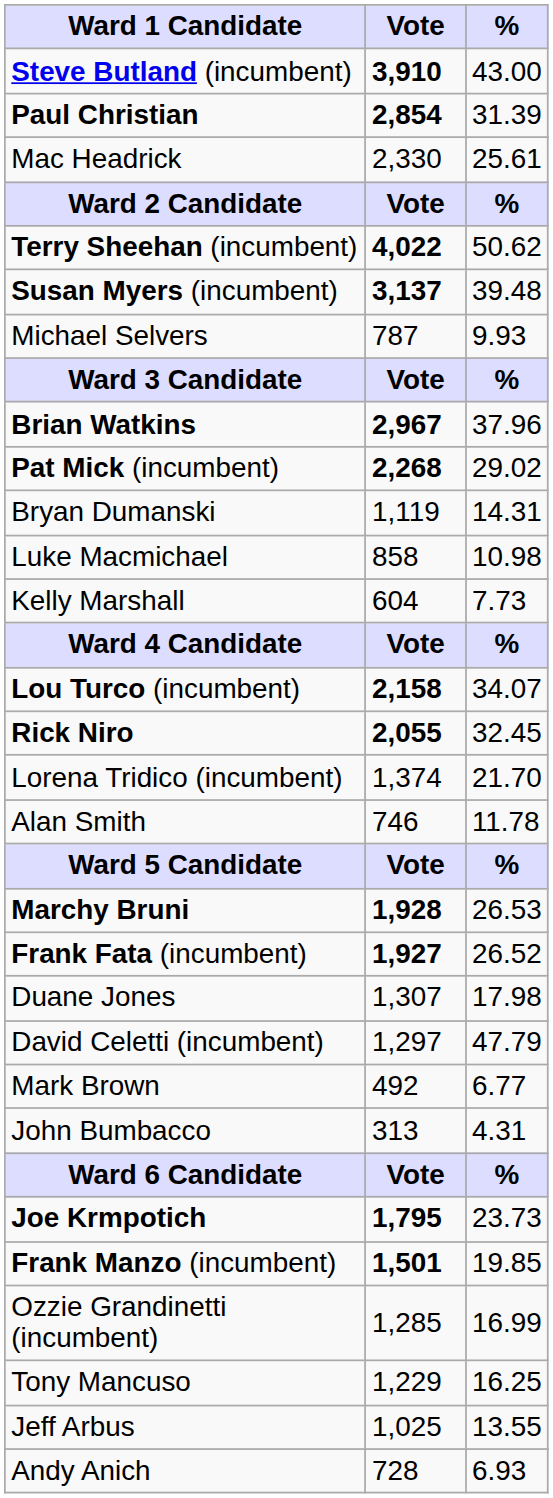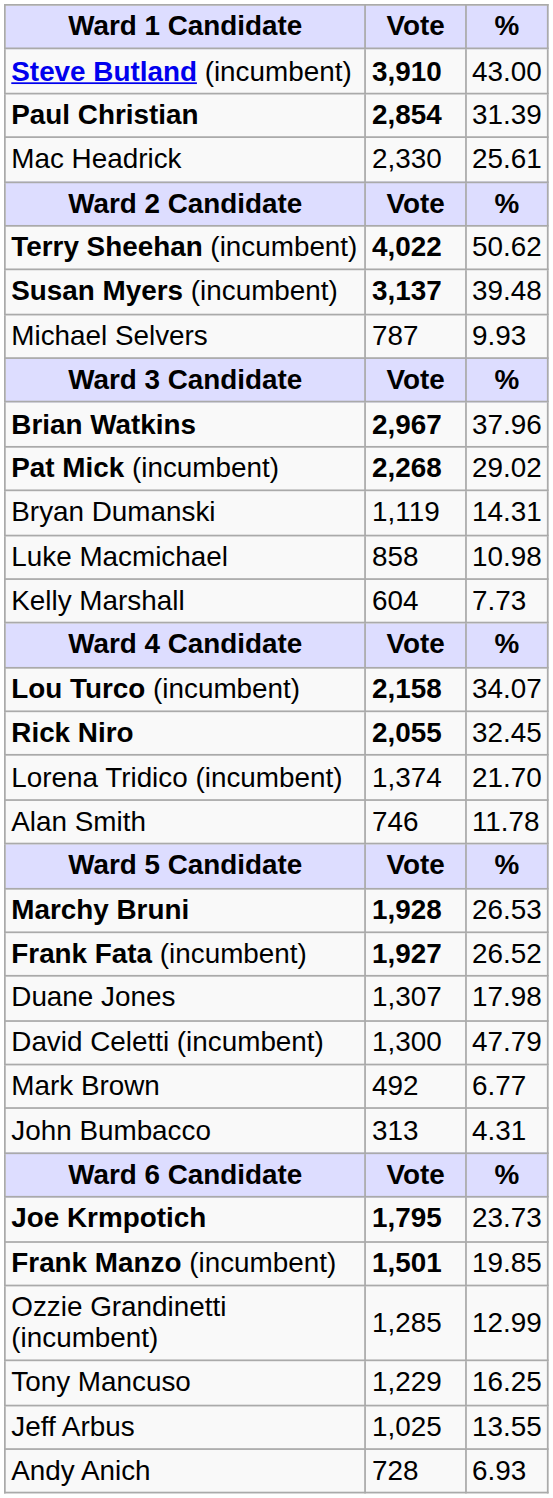David Celetti (incumbent) | Vote: 1,297 -> 1,300
Ozzie Grandinetti (incumbent) | %: 16.99 -> 12.99
